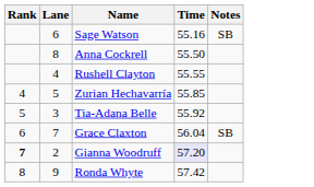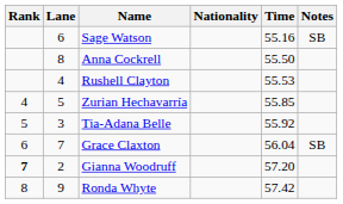+ column: Nationality
Rushell Clayton | Time: 55.55 -> 55.53
Gianna Woodruff | Time: lavender background -> no background
